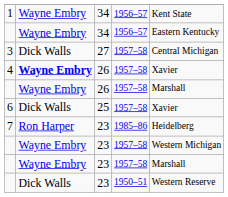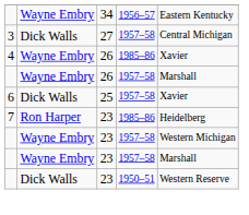- row: 1 | Wayne Embry | 34 | 1956–57 | Kent State
4 | column 2: bold -> normal
4 | column 4: 1957–58 -> 1985–86
